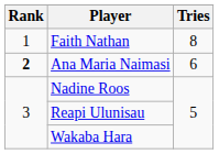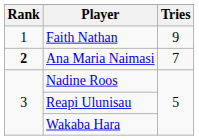Faith Nathan | Tries: 8 -> 9
Ana Maria Naimasi | Tries: 6 -> 7
